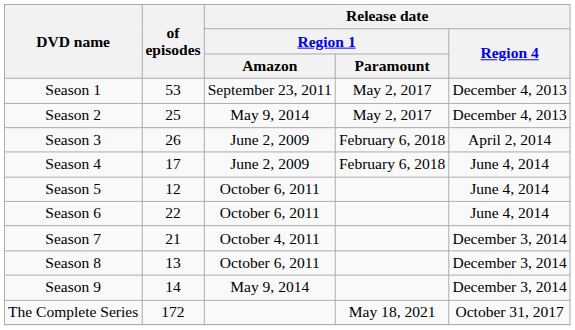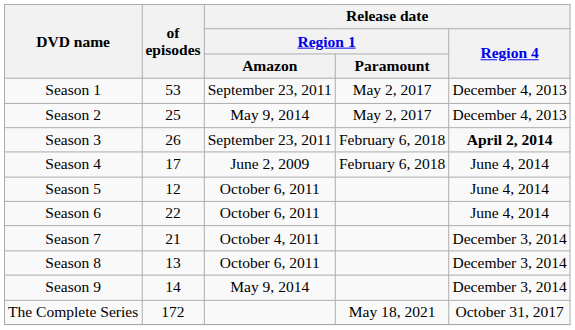Season 3 | Release date / Region 1 / Amazon: June 2, 2009 -> September 23, 2011
Season 3 | Release date / Region 4: normal -> bold
